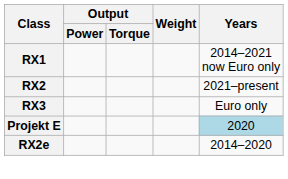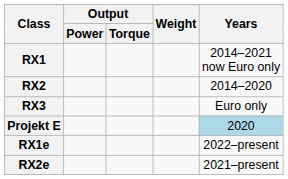RX2 | Years: 2021–present -> 2014–2020
+ row: RX1e | 2022–present
RX2e | Years: 2014–2020 -> 2021–present
